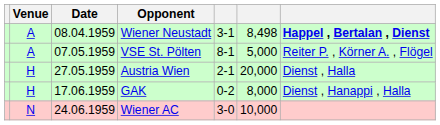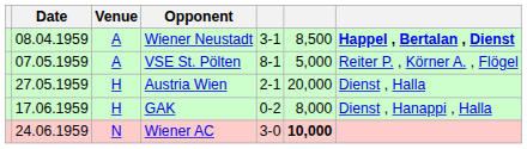columns swapped: Date <-> Venue
Wiener Neustadt | column 6: 8,498 -> 8,500
Wiener AC | column 6: normal -> bold
